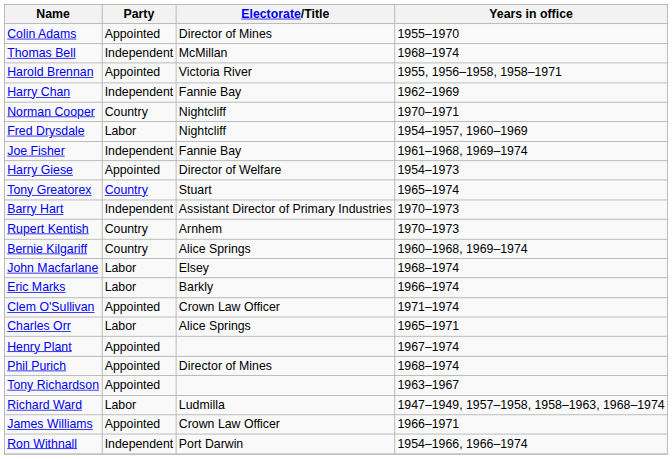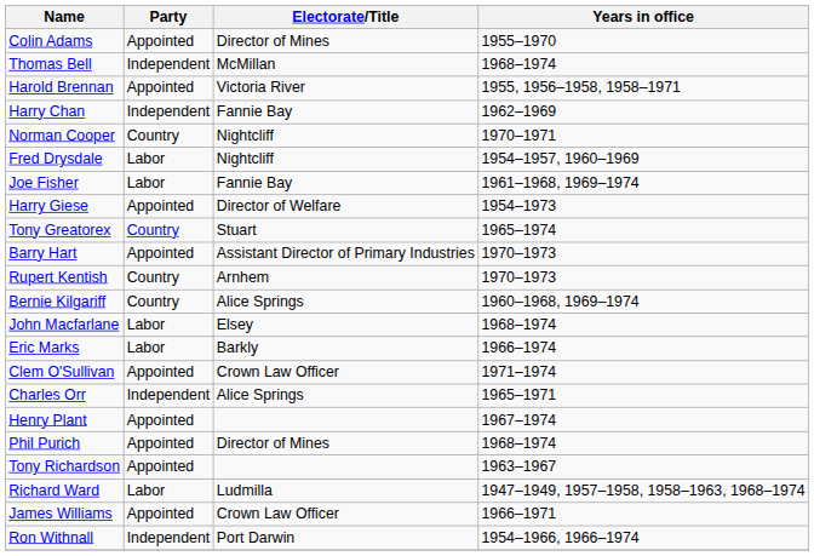Joe Fisher | Party: Independent -> Labor
Barry Hart | Party: Independent -> Appointed
Charles Orr | Party: Labor -> Independent
